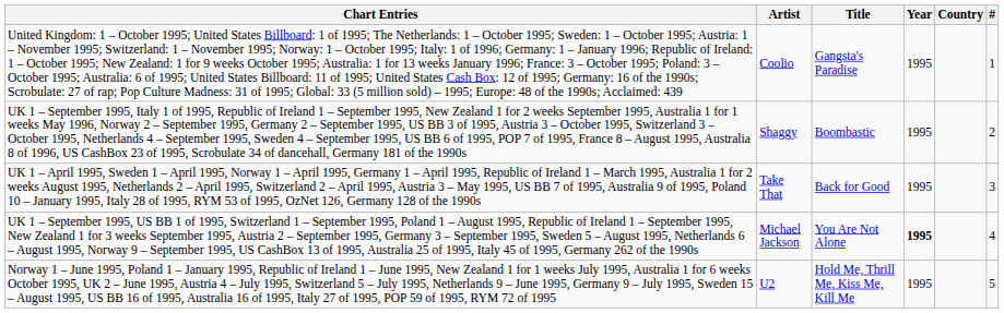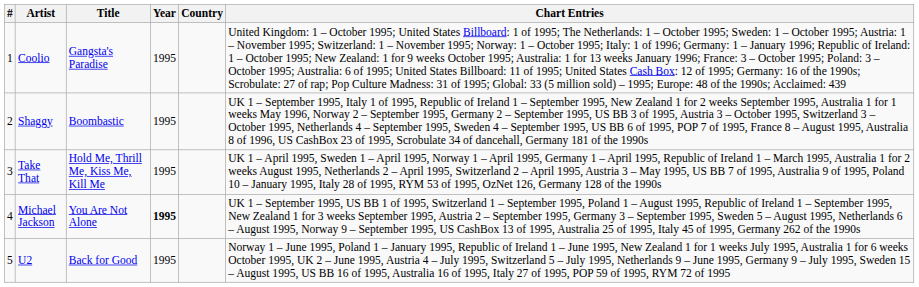columns swapped: # <-> Chart Entries
Take That | Title: Back for Good -> Hold Me, Thrill Me, Kiss Me, Kill Me
U2 | Title: Hold Me, Thrill Me, Kiss Me, Kill Me -> Back for Good
